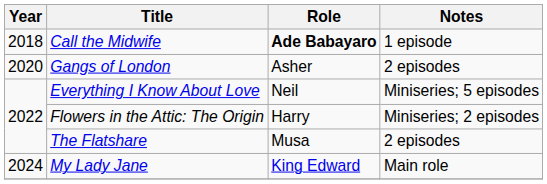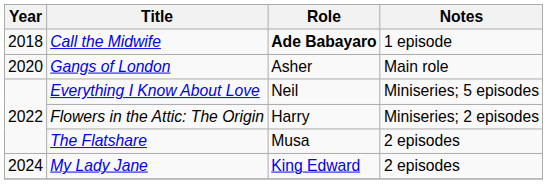Gangs of London | Notes: 2 episodes -> Main role
My Lady Jane | Notes: Main role -> 2 episodes
